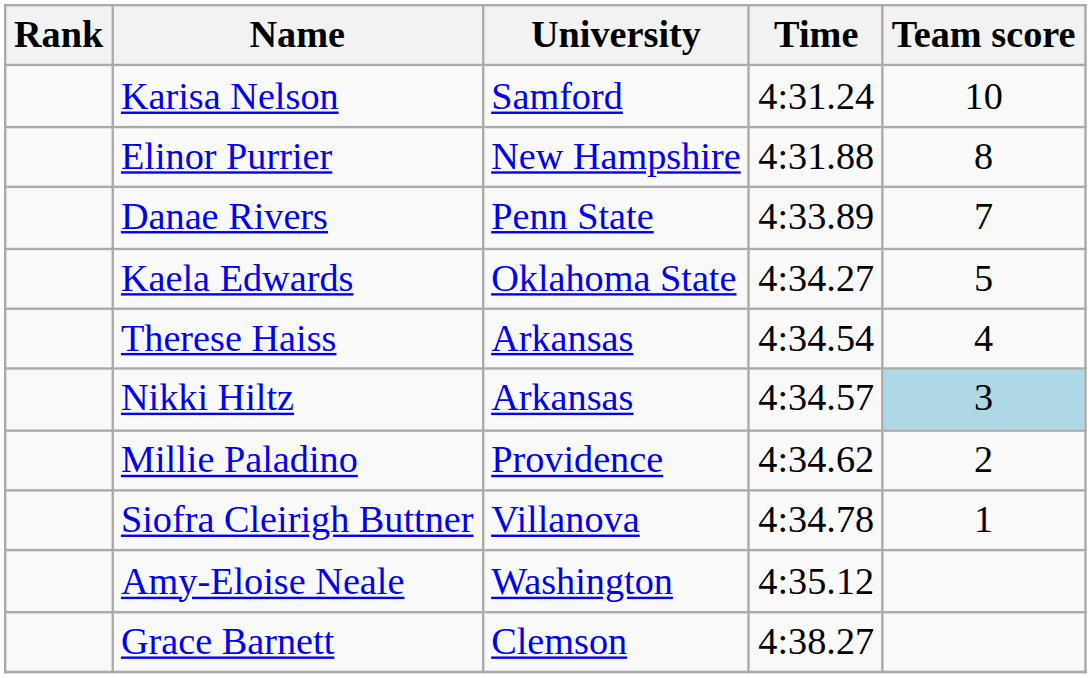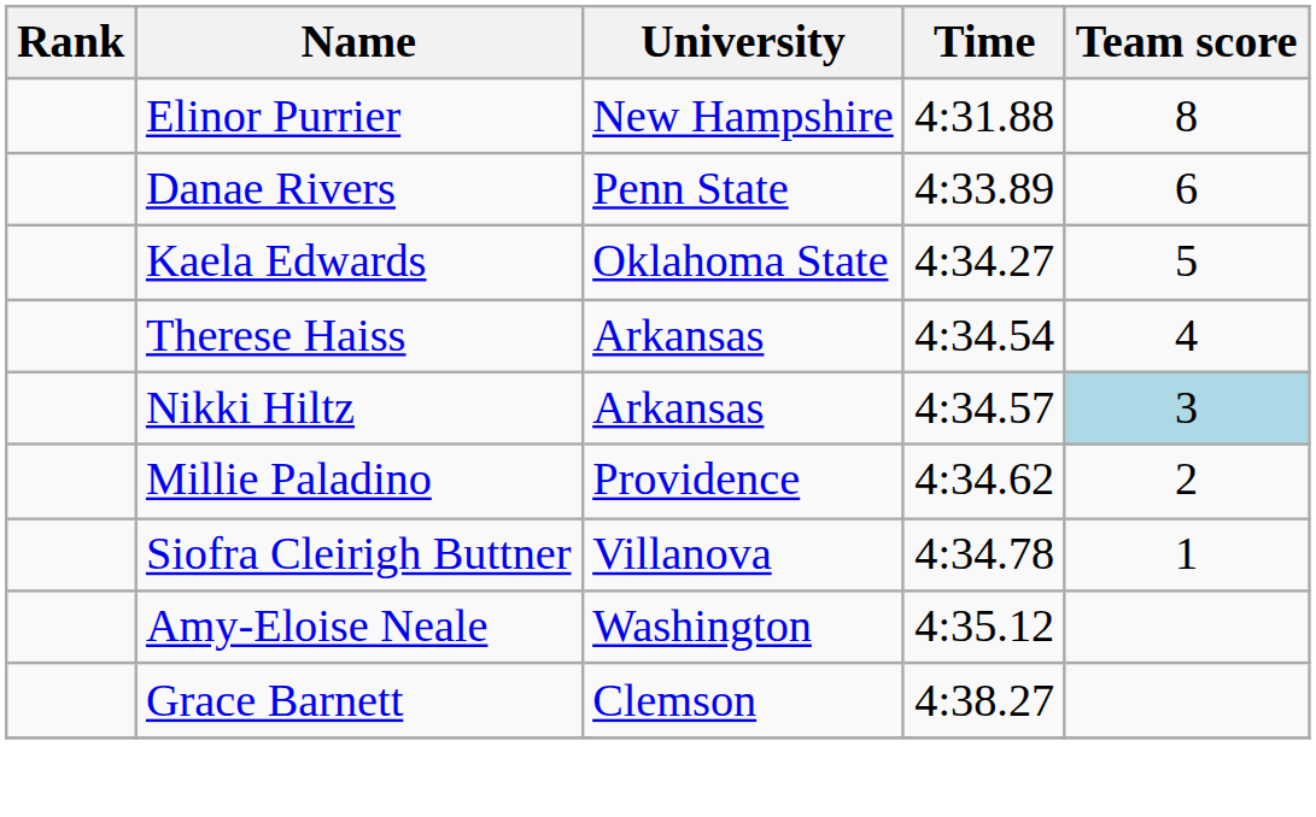- row: Karisa Nelson | Samford | 4:31.24 | 10
Danae Rivers | Team score: 7 -> 6
